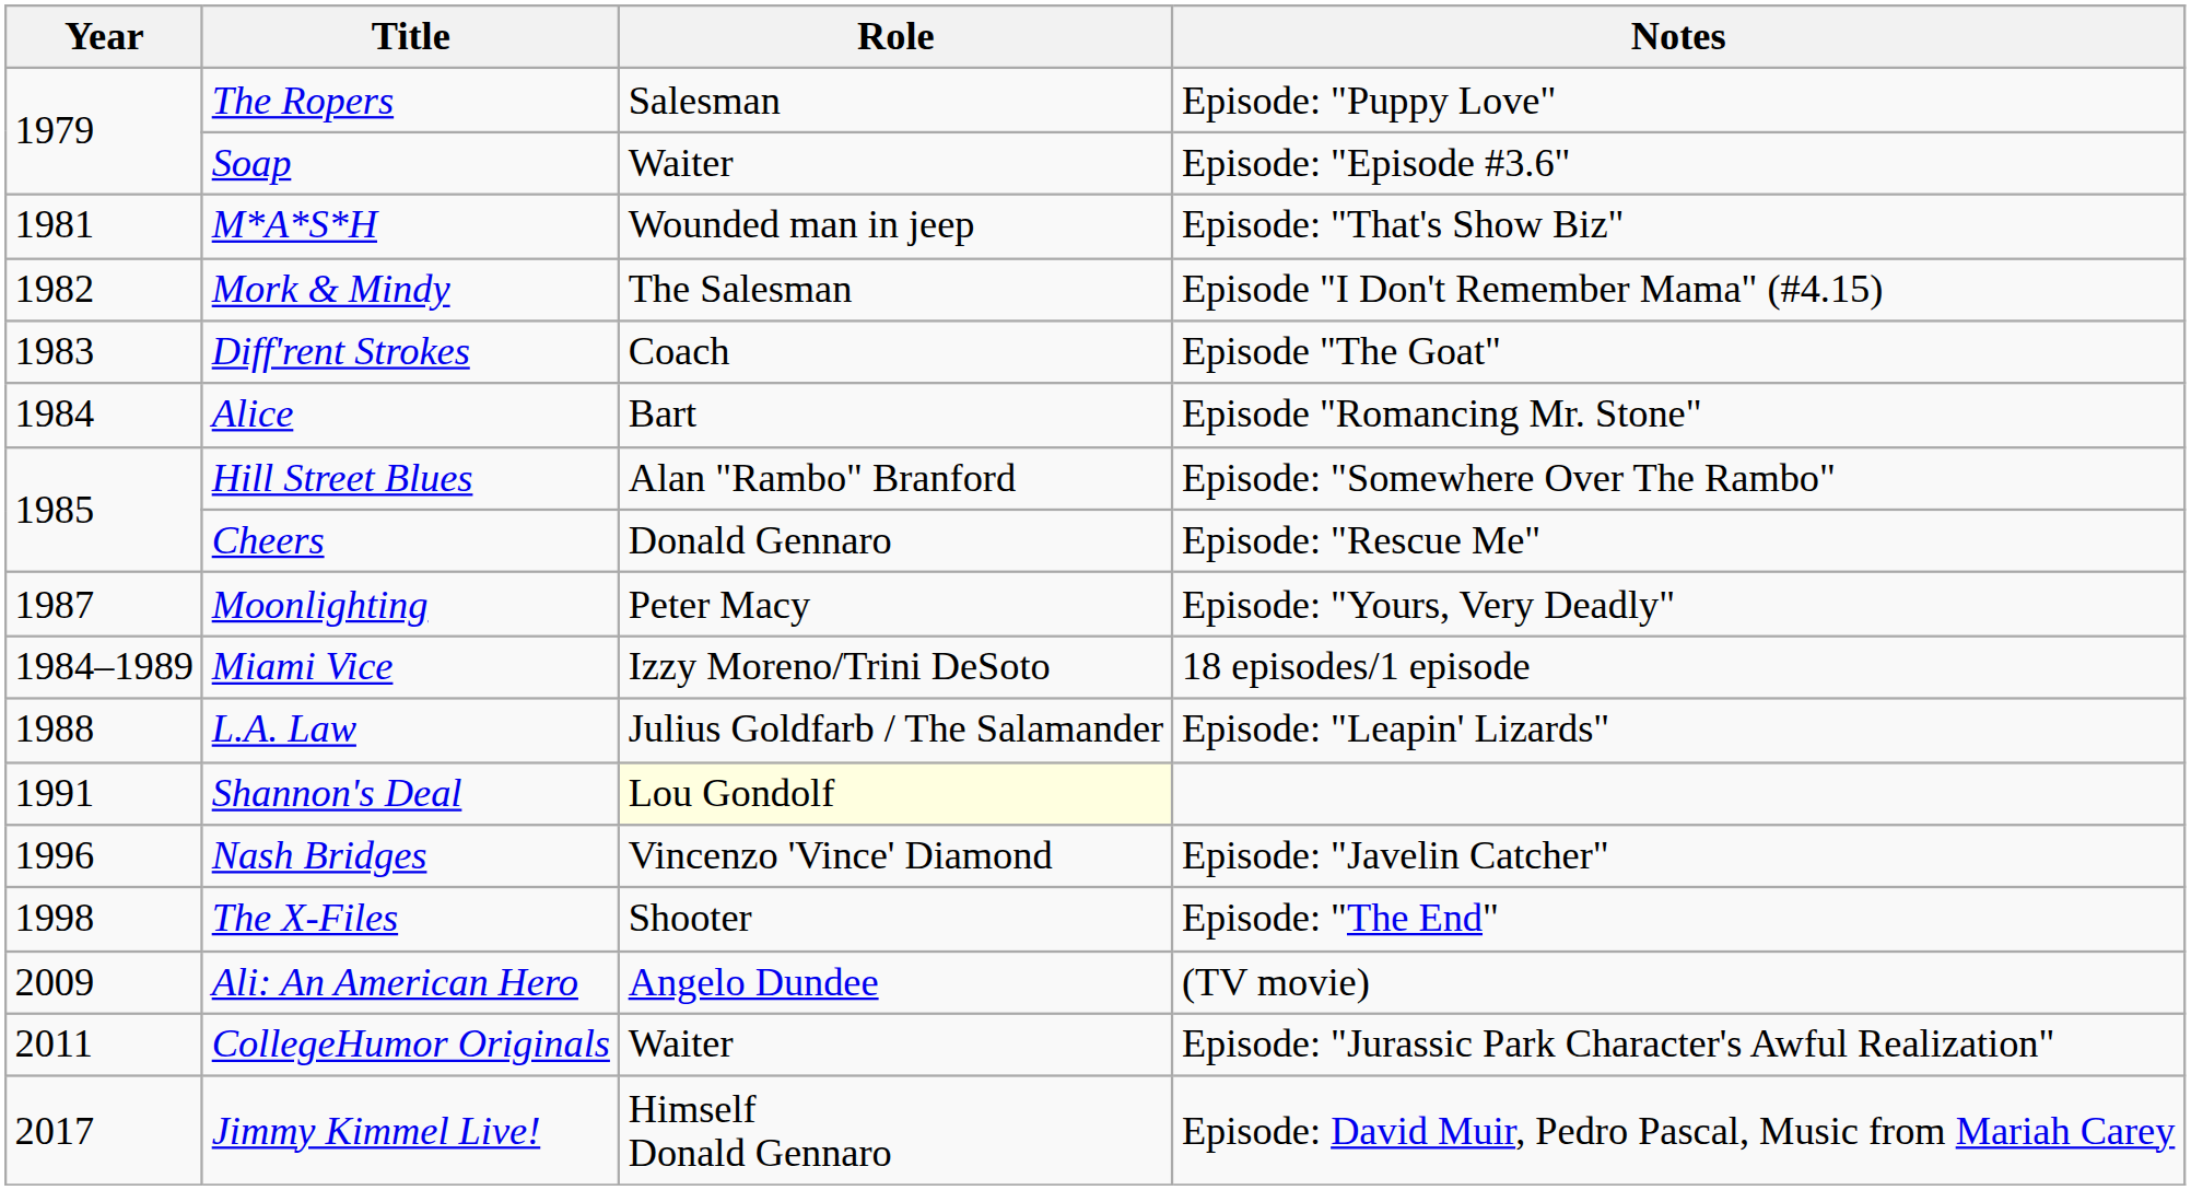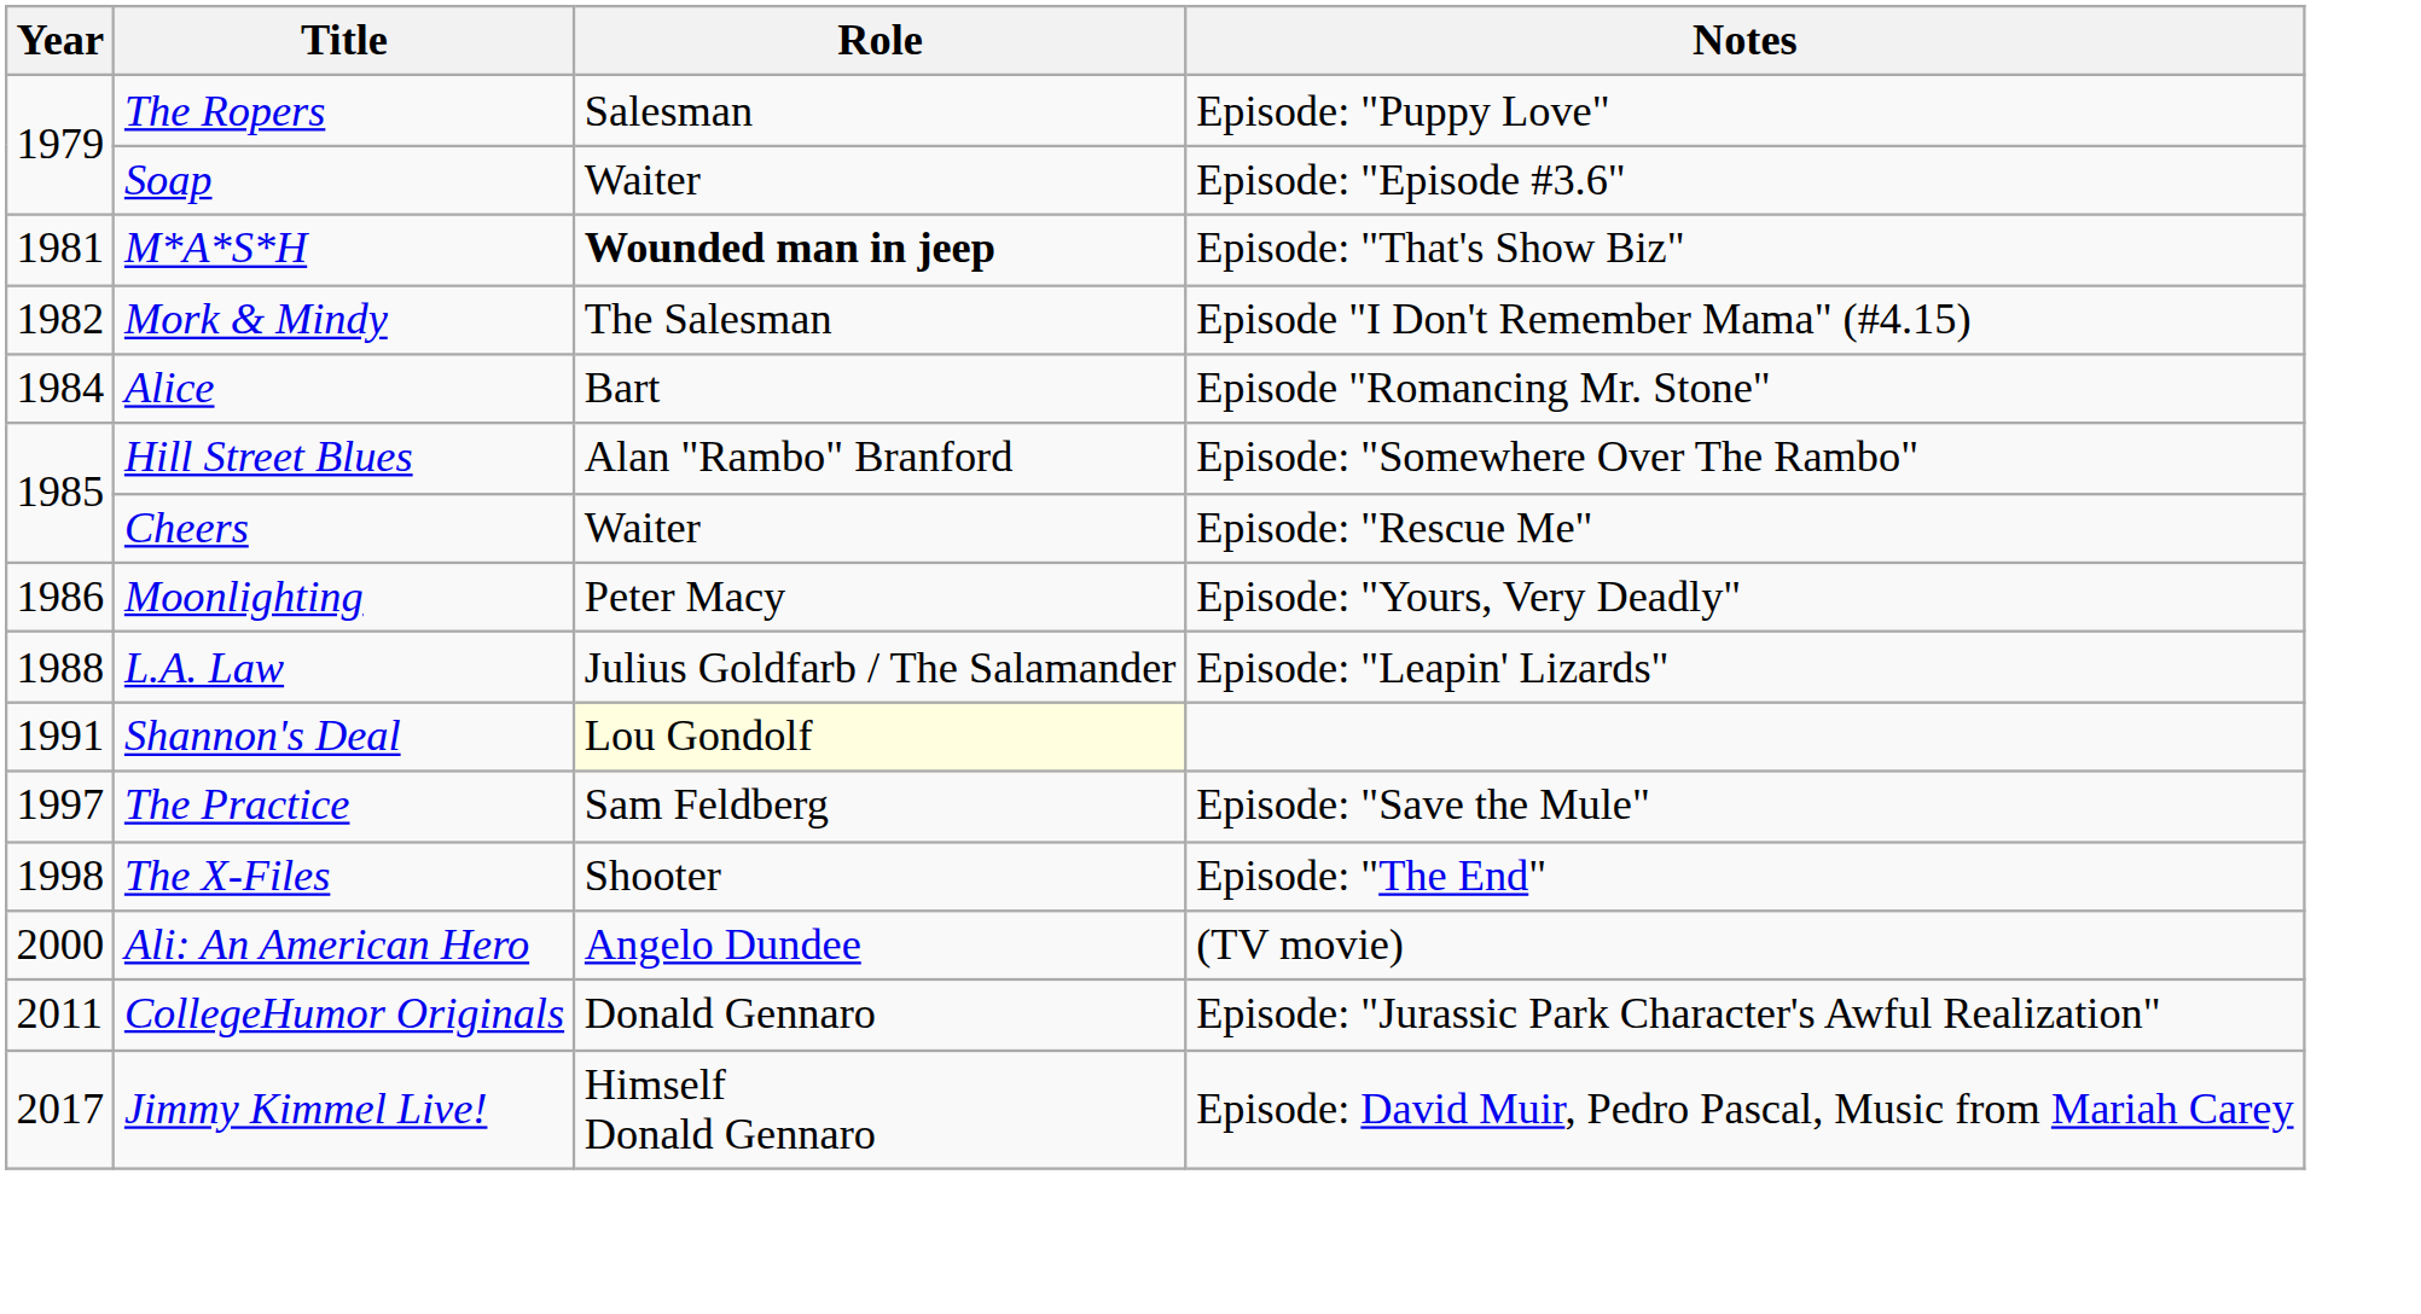M*A*S*H | Role: normal -> bold
- row: 1983 | Diff'rent Strokes | Coach | Episode "The Goat"
Cheers | Role: Donald Gennaro -> Waiter
Moonlighting | Year: 1987 -> 1986
- row: 1984–1989 | Miami Vice | Izzy Moreno/Trini DeSoto | 18 episodes/1 episode
- row: 1996 | Nash Bridges | Vincenzo 'Vince' Diamond | Episode: "Javelin Catcher"
+ row: 1997 | The Practice | Sam Feldberg | Episode: "Save the Mule"
Ali: An American Hero | Year: 2009 -> 2000
CollegeHumor Originals | Role: Waiter -> Donald Gennaro
